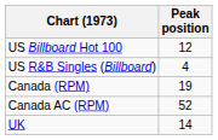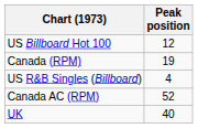rows swapped: US R&B Singles (Billboard) <-> Canada (RPM)
UK | Peak position: 14 -> 40
